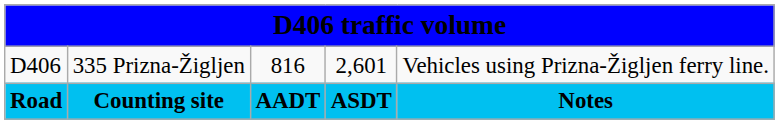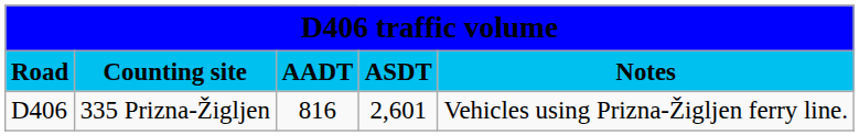rows swapped: Road <-> D406
